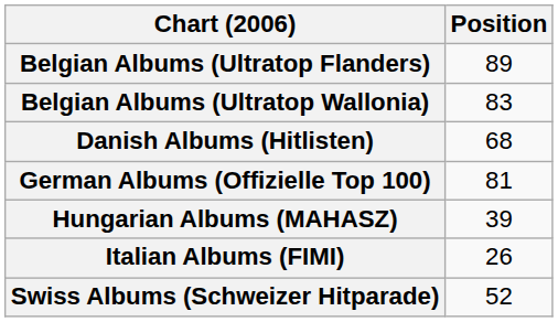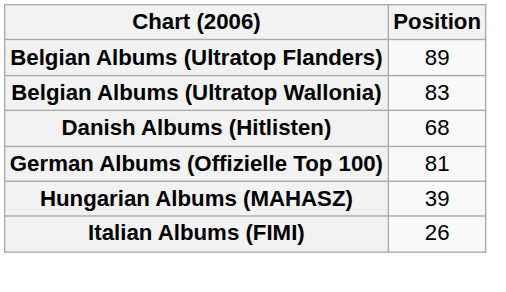- row: Swiss Albums (Schweizer Hitparade) | 52
